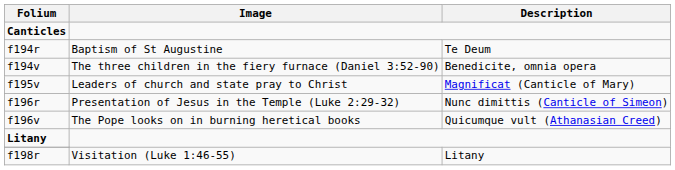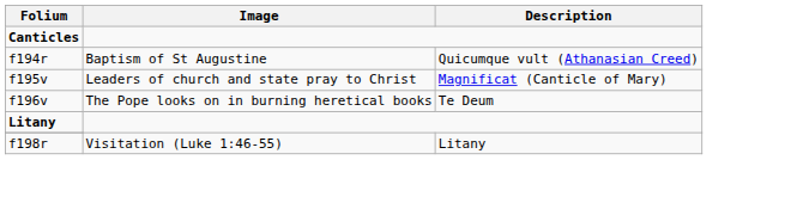f194r | Description: Te Deum -> Quicumque vult (Athanasian Creed)
- row: f194v | The three children in the fiery furnace (Daniel 3:52-90) | Benedicite, omnia opera
- row: f196r | Presentation of Jesus in the Temple (Luke 2:29-32) | Nunc dimittis (Canticle of Simeon)
f196v | Description: Quicumque vult (Athanasian Creed) -> Te Deum
